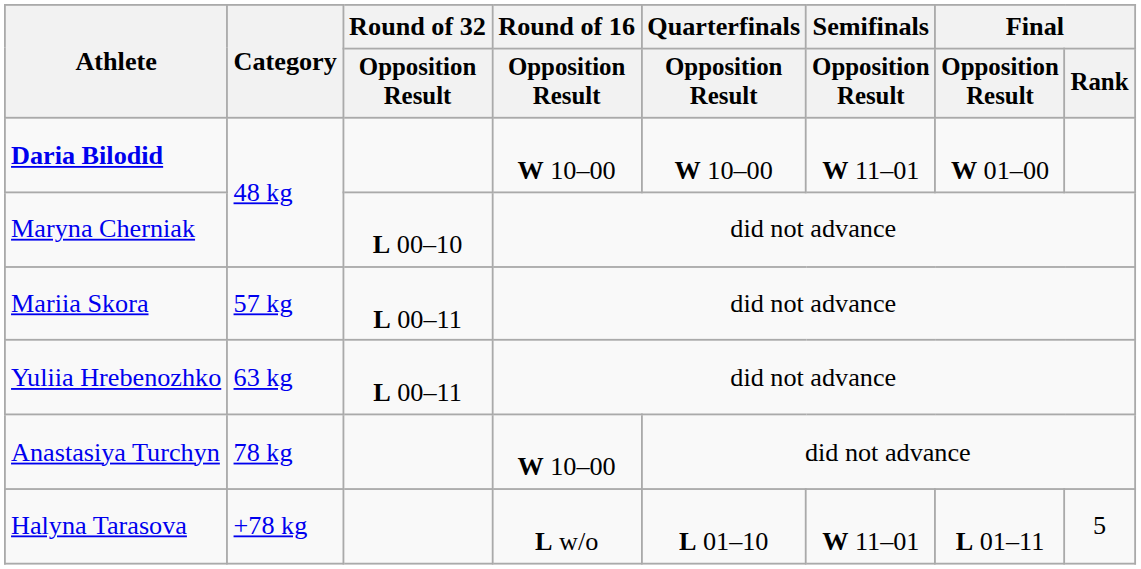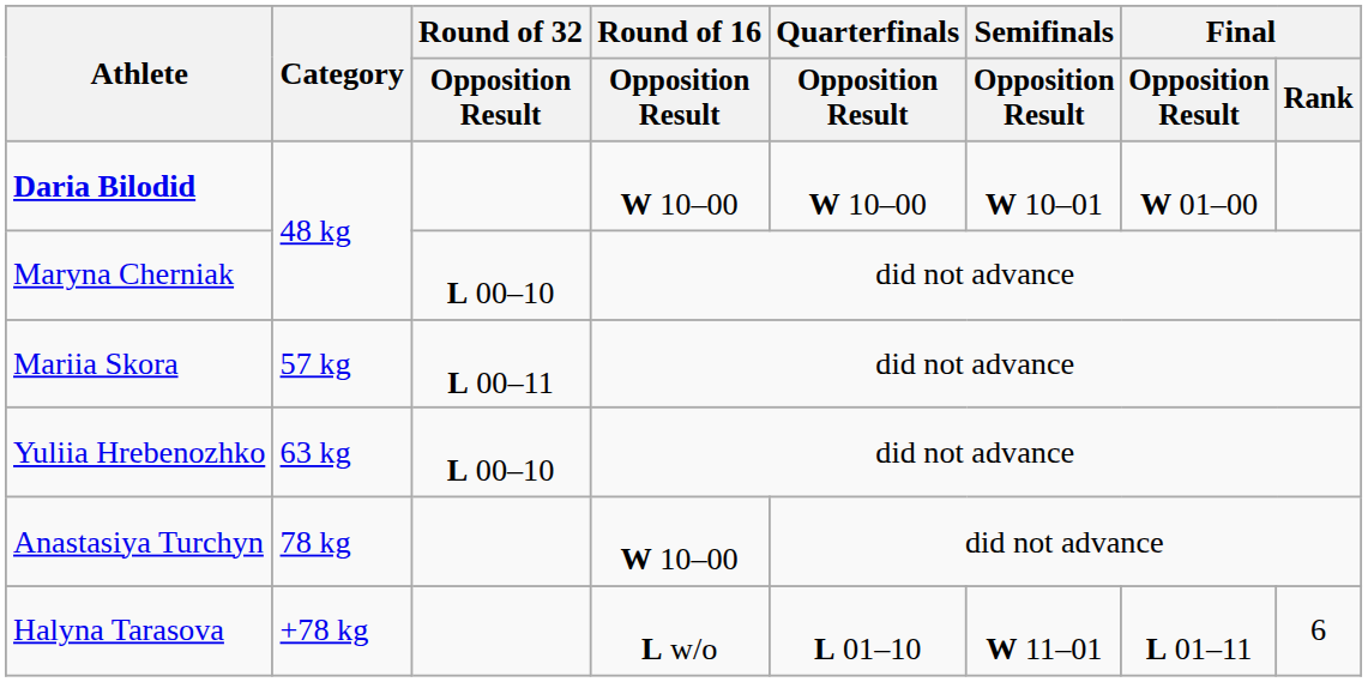Daria Bilodid | Semifinals / Opposition Result: W 11–01 -> W 10–01
Yuliia Hrebenozhko | Round of 32 / Opposition Result: L 00–11 -> L 00–10
Halyna Tarasova | Final / Rank: 5 -> 6
